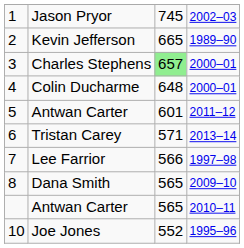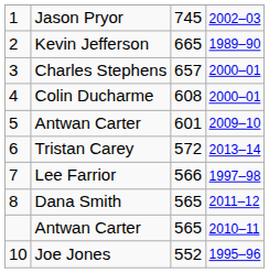Charles Stephens | column 3: lightgreen background -> no background
Colin Ducharme | column 3: 648 -> 608
5 / Antwan Carter | column 4: 2011–12 -> 2009–10
Tristan Carey | column 3: 571 -> 572
Dana Smith | column 4: 2009–10 -> 2011–12
